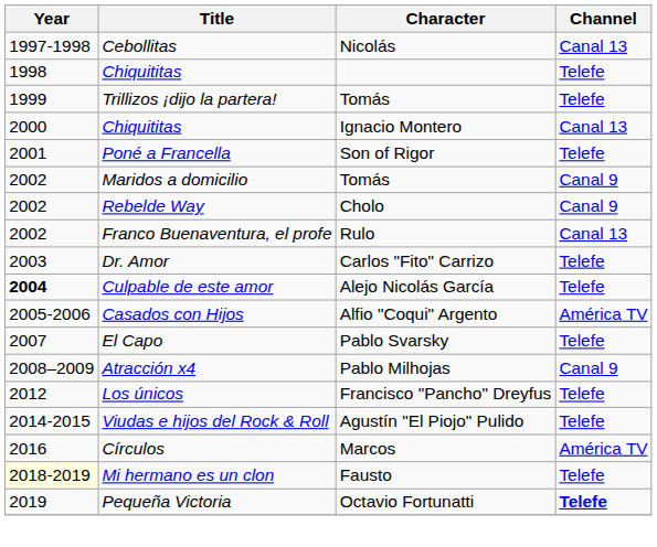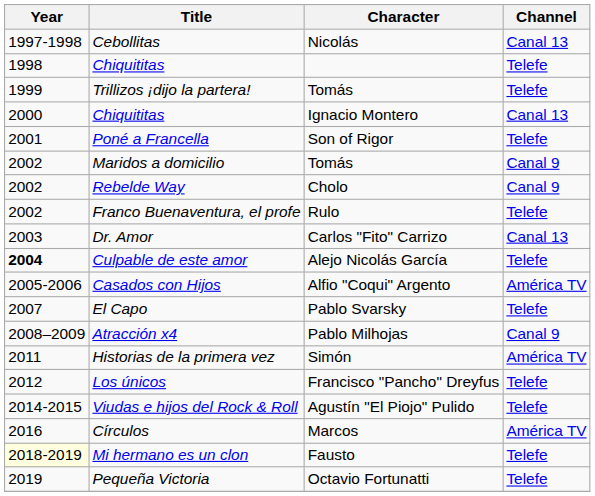Franco Buenaventura, el profe | Channel: Canal 13 -> Telefe
Dr. Amor | Channel: Telefe -> Canal 13
+ row: 2011 | Historias de la primera vez | Simón | América TV
Pequeña Victoria | Channel: bold -> normal
